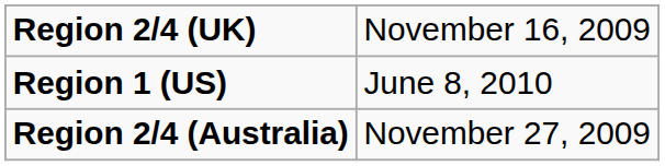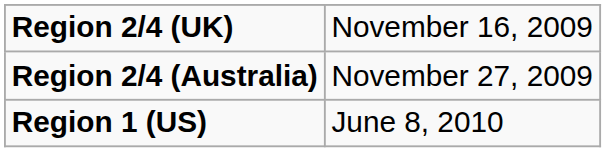rows swapped: Region 2/4 (Australia) <-> Region 1 (US)
